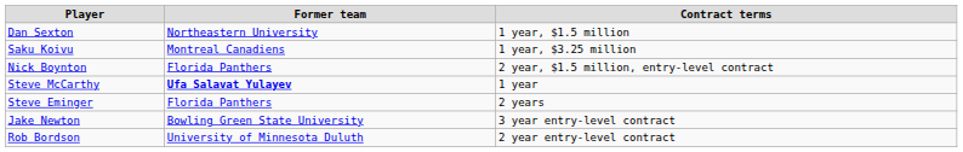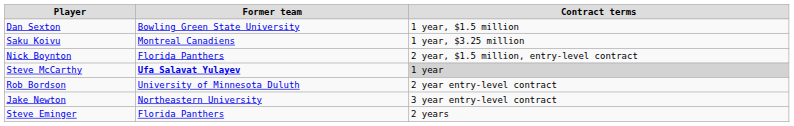Dan Sexton | Former team: Northeastern University -> Bowling Green State University
Steve McCarthy | Contract terms: no background -> lightgrey background
rows swapped: Steve Eminger <-> Rob Bordson
Jake Newton | Former team: Bowling Green State University -> Northeastern University
